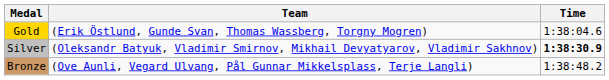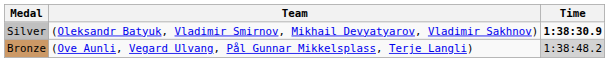- row: Gold | (Erik Östlund, Gunde Svan, Thomas Wassberg, Torgny Mogren) | 1:38:04.6
Bronze | Time: no background -> lightgrey background
